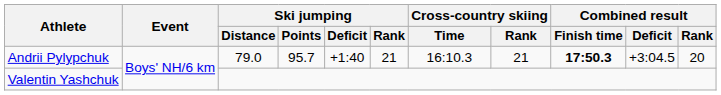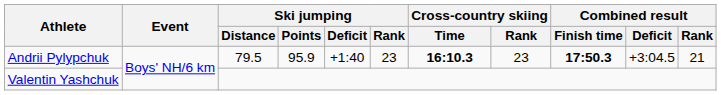Andrii Pylypchuk | Ski jumping / Distance: 79.0 -> 79.5
Andrii Pylypchuk | Ski jumping / Points: 95.7 -> 95.9
Andrii Pylypchuk | Ski jumping / Rank: 21 -> 23
Andrii Pylypchuk | Cross-country skiing / Time: normal -> bold
Andrii Pylypchuk | Cross-country skiing / Rank: 21 -> 23
Andrii Pylypchuk | Combined result / Rank: 20 -> 21
